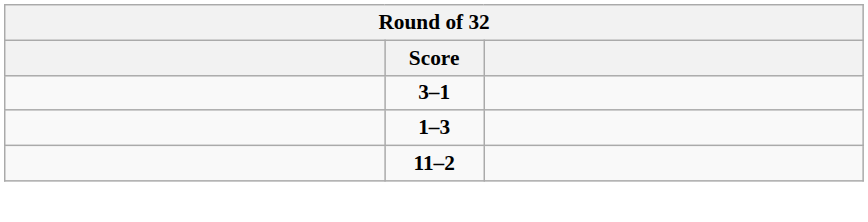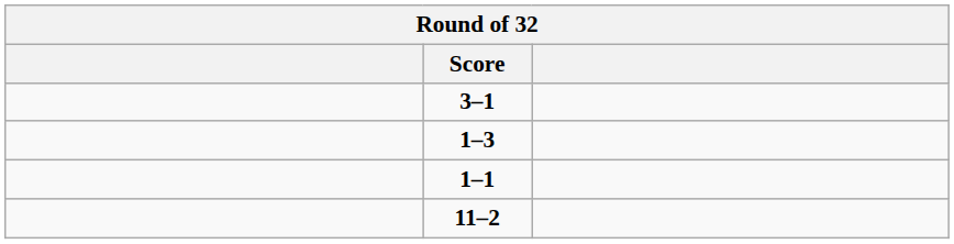+ row: 1–1
